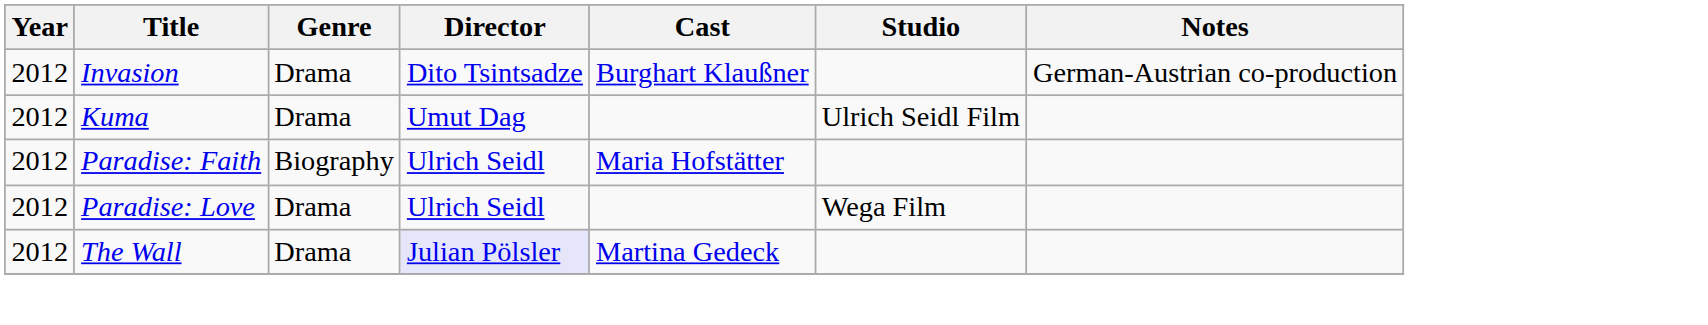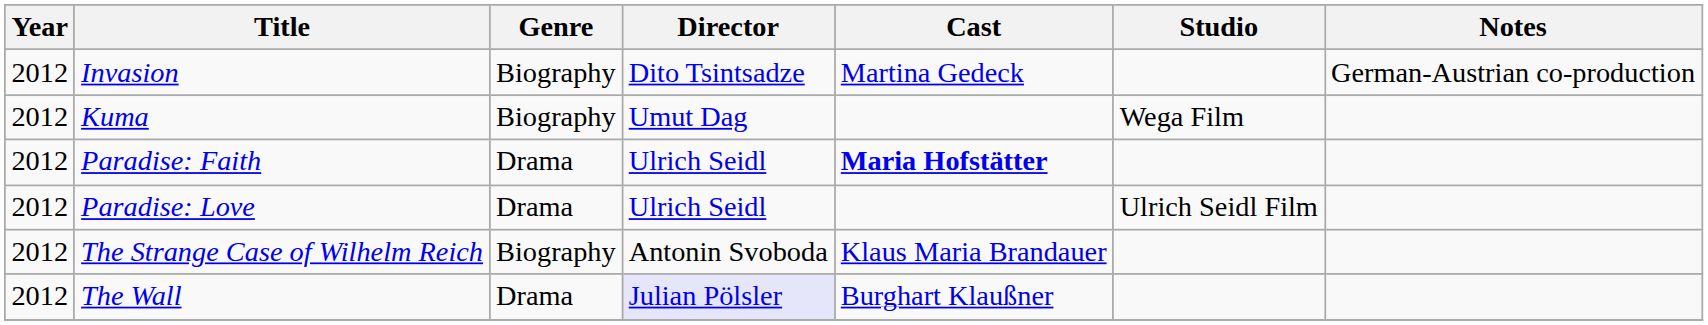Invasion | Genre: Drama -> Biography
Invasion | Cast: Burghart Klaußner -> Martina Gedeck
Kuma | Genre: Drama -> Biography
Kuma | Studio: Ulrich Seidl Film -> Wega Film
Paradise: Faith | Genre: Biography -> Drama
Paradise: Faith | Cast: normal -> bold
Paradise: Love | Studio: Wega Film -> Ulrich Seidl Film
+ row: 2012 | The Strange Case of Wilhelm Reich | Biography | Antonin Svoboda | Klaus Maria Brandauer
The Wall | Cast: Martina Gedeck -> Burghart Klaußner
